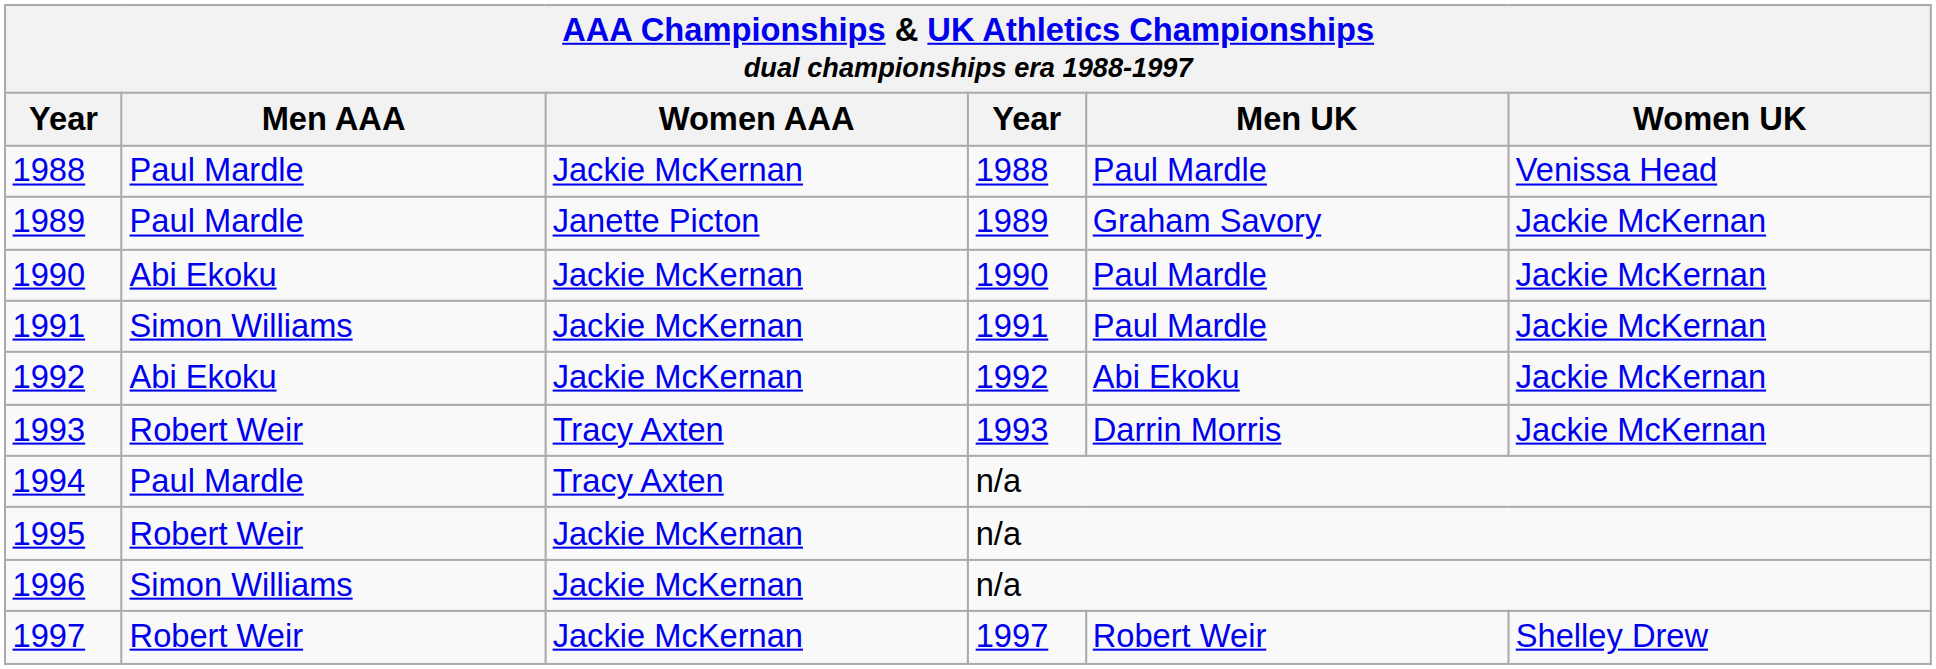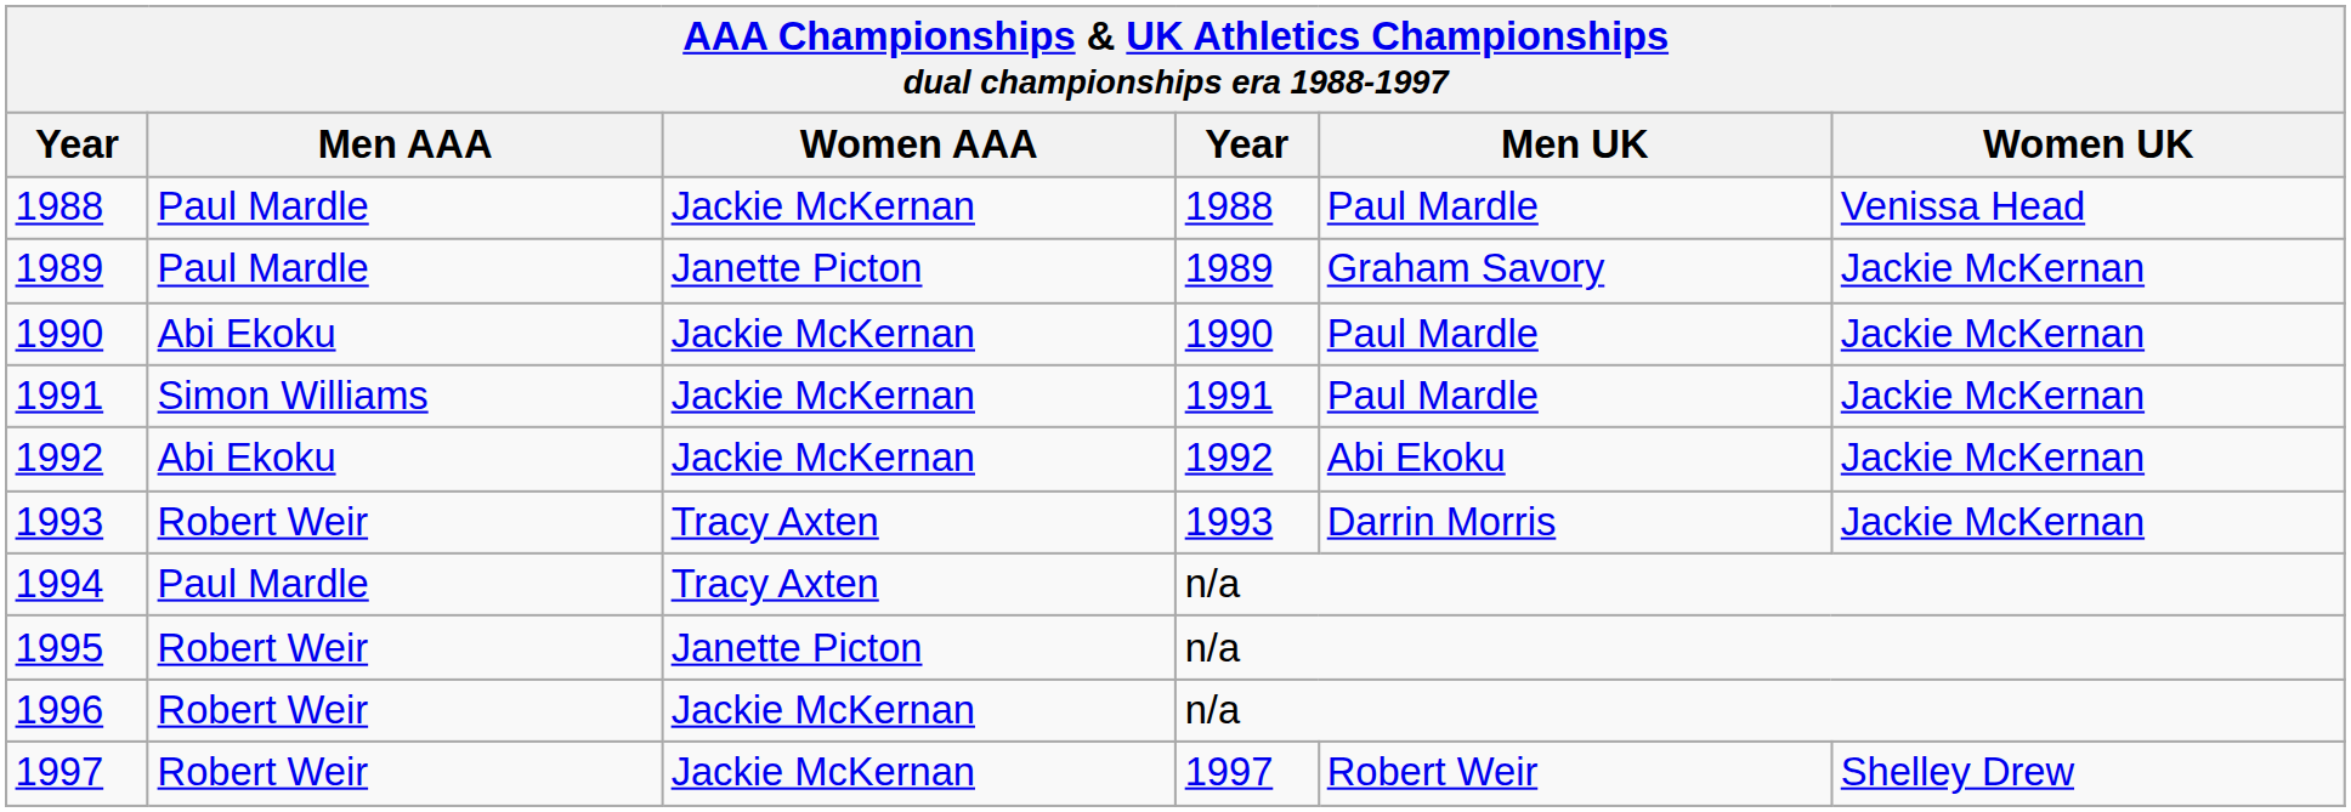1995 | Women AAA: Jackie McKernan -> Janette Picton
1996 | Men AAA: Simon Williams -> Robert Weir
